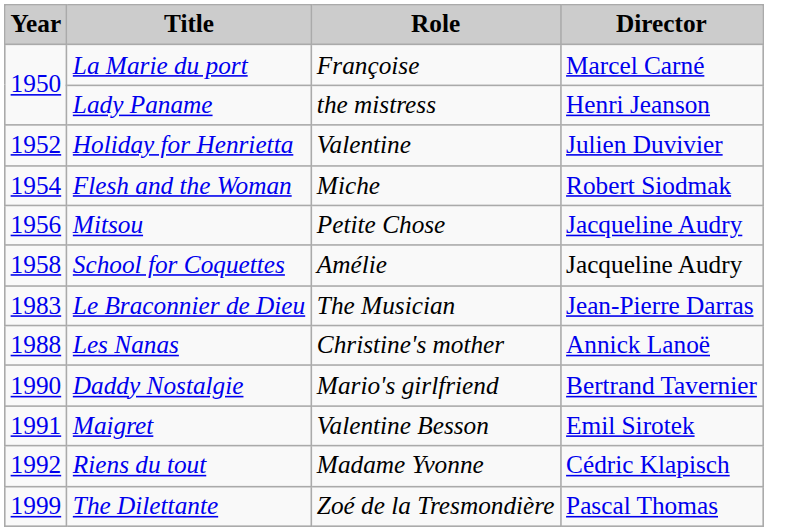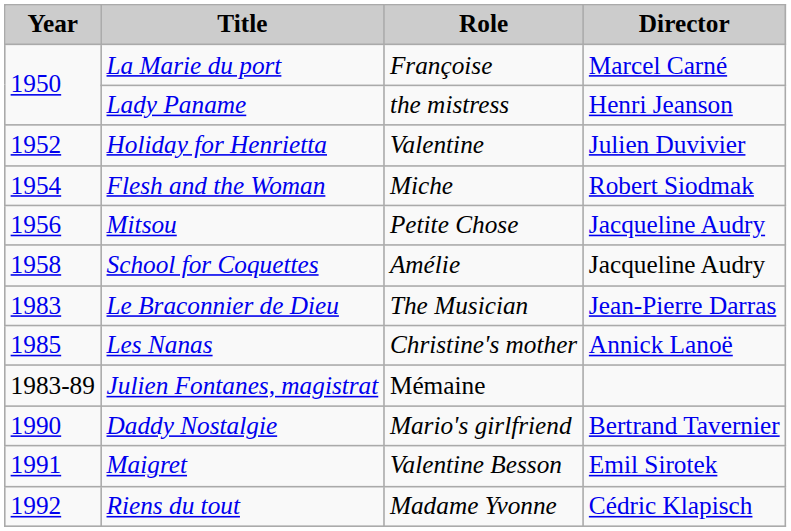Les Nanas | Year: 1988 -> 1985
+ row: 1983-89 | Julien Fontanes, magistrat | Mémaine
- row: 1999 | The Dilettante | Zoé de la Tresmondière | Pascal Thomas
